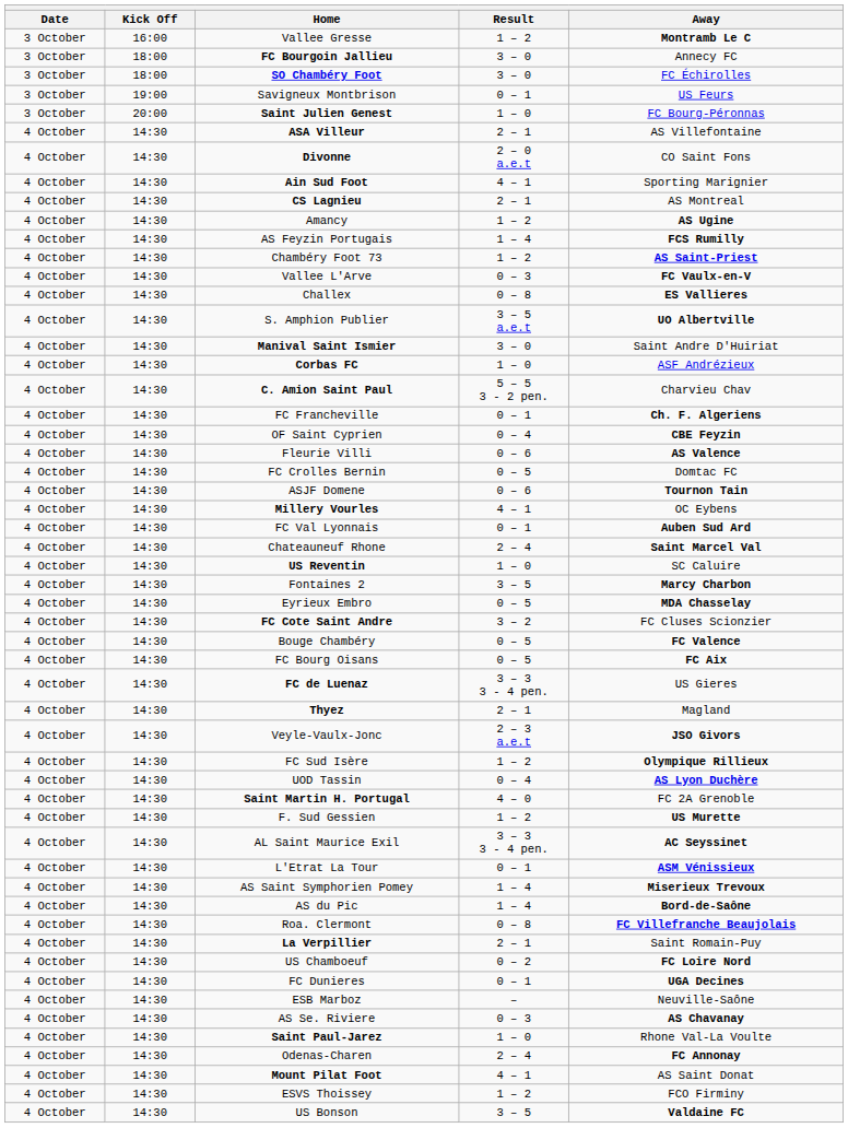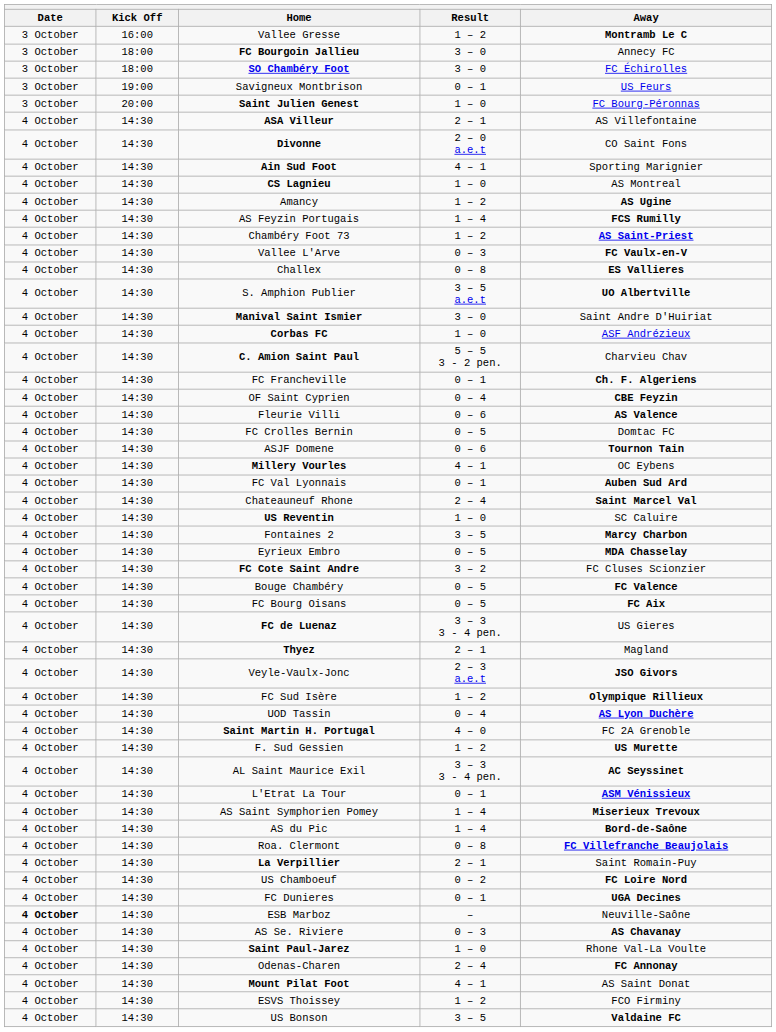CS Lagnieu | Result: 2 – 1 -> 1 – 0
ESB Marboz | Date: normal -> bold
